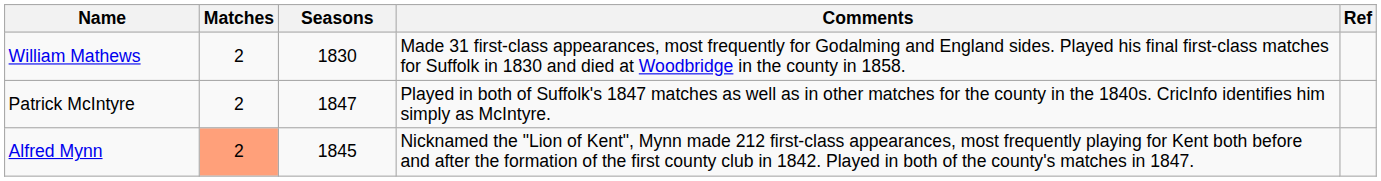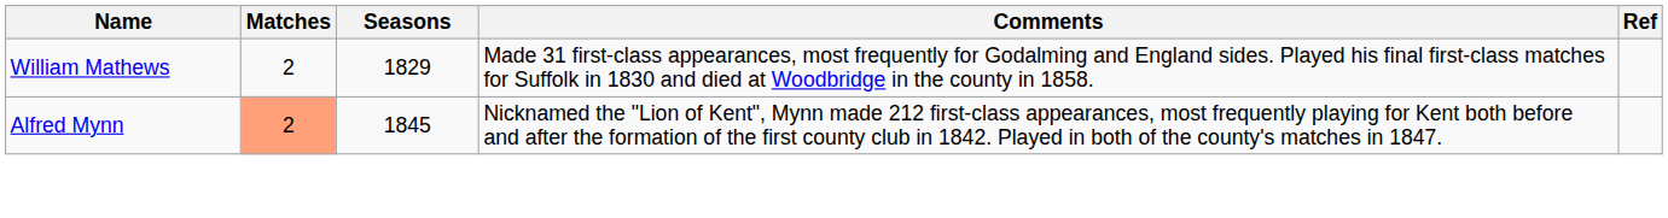William Mathews | Seasons: 1830 -> 1829
- row: Patrick McIntyre | 2 | 1847 | Played in both of Suffolk's 1847 matches as well as in other matches for the county in the 1840s. CricInfo identifies him simply as McIntyre.
